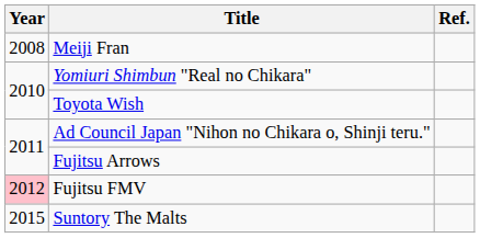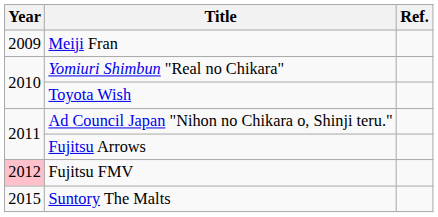Meiji Fran | Year: 2008 -> 2009
